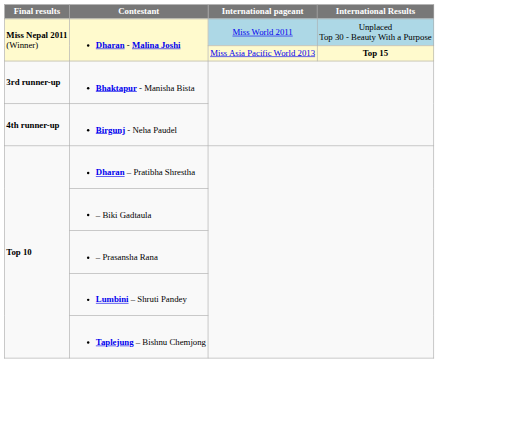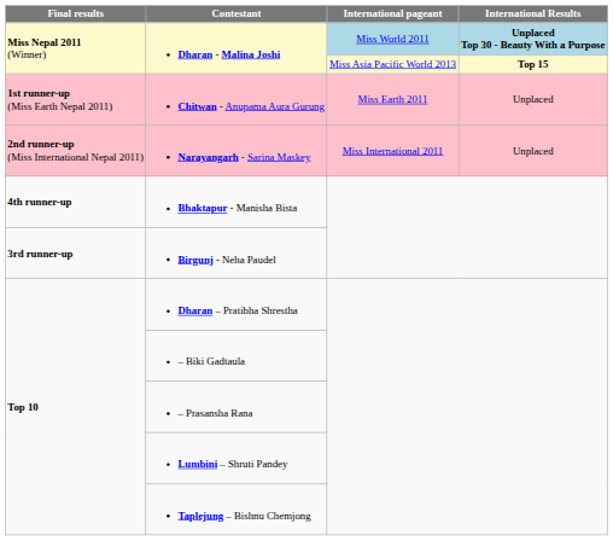Dharan - Malina Joshi / Miss World 2011 | International Results: normal -> bold
+ row: 1st runner-up (Miss Earth Nepal 2011) | Chitwan - Anupama Aura Gurung | Miss Earth 2011 | Unplaced
+ row: 2nd runner-up (Miss International Nepal 2011) | Narayangarh - Sarina Maskey | Miss International 2011 | Unplaced
Bhaktapur - Manisha Bista | Final results: 3rd runner-up -> 4th runner-up
Birgunj - Neha Paudel | Final results: 4th runner-up -> 3rd runner-up
